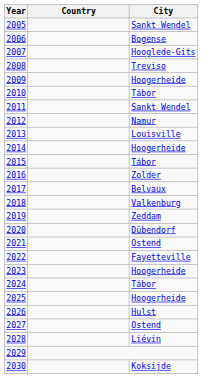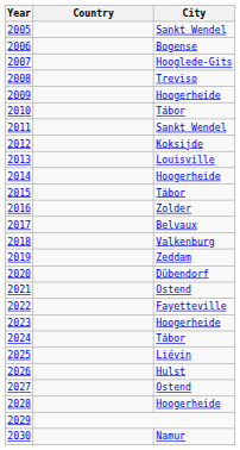2012 | City: Namur -> Koksijde
2025 | City: Hoogerheide -> Liévin
2028 | City: Liévin -> Hoogerheide
2030 | City: Koksijde -> Namur
